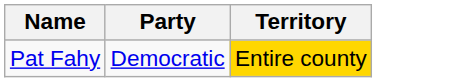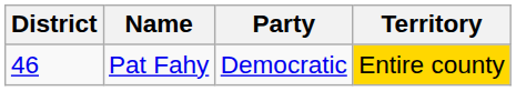+ column: District | 46
